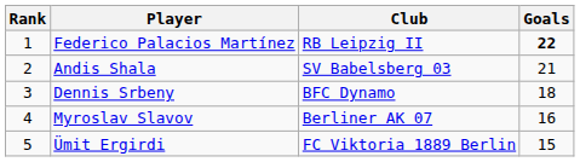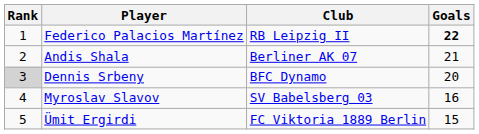Andis Shala | Club: SV Babelsberg 03 -> Berliner AK 07
Dennis Srbeny | Rank: no background -> lightgrey background
Dennis Srbeny | Goals: 18 -> 20
Myroslav Slavov | Club: Berliner AK 07 -> SV Babelsberg 03
